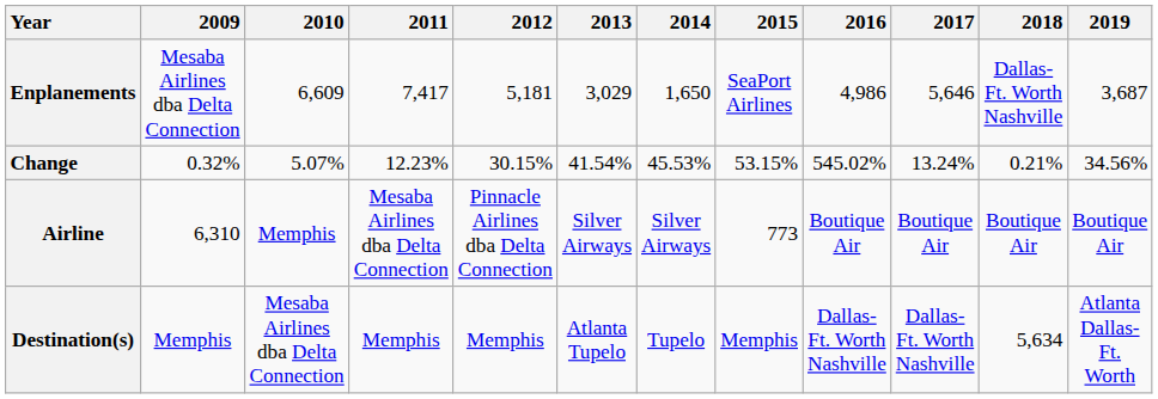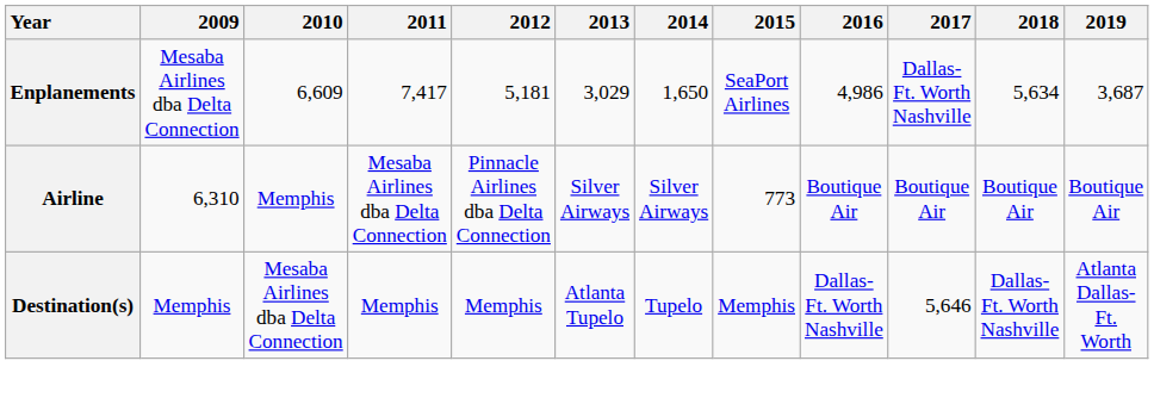Enplanements | 2017: 5,646 -> Dallas-Ft. Worth Nashville
Enplanements | 2018: Dallas-Ft. Worth Nashville -> 5,634
- row: Change | 0.32% | 5.07% | 12.23% | 30.15% | 41.54% | 45.53% | 53.15% | 545.02% | 13.24% | 0.21% | 34.56%
Destination(s) | 2017: Dallas-Ft. Worth Nashville -> 5,646
Destination(s) | 2018: 5,634 -> Dallas-Ft. Worth Nashville
